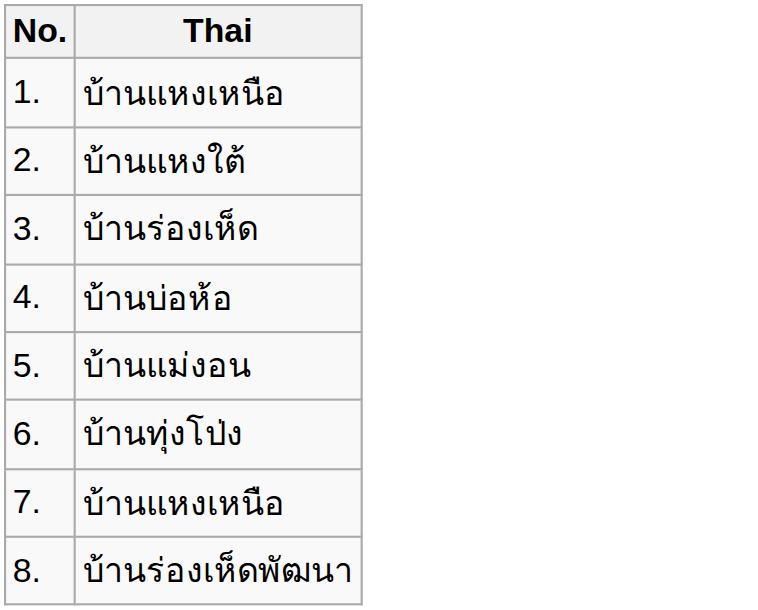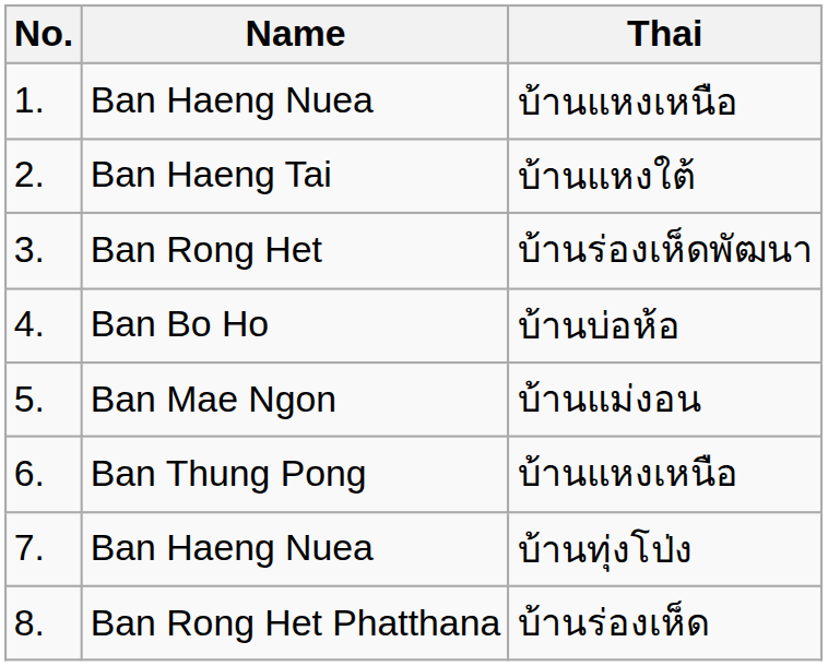+ column: Name | Ban Haeng Nuea | Ban Haeng Tai | Ban Rong Het | Ban Bo Ho | Ban Mae Ngon | Ban Thung Pong | Ban Haeng Nuea | Ban Rong Het Phatthana
3. | Thai: บ้านร่องเห็ด -> บ้านร่องเห็ดพัฒนา
6. | Thai: บ้านทุ่งโป่ง -> บ้านแหงเหนือ
7. | Thai: บ้านแหงเหนือ -> บ้านทุ่งโป่ง
8. | Thai: บ้านร่องเห็ดพัฒนา -> บ้านร่องเห็ด
